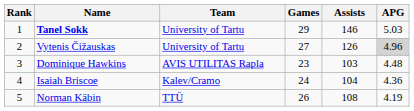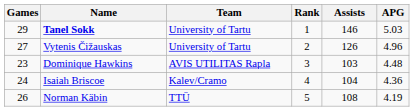columns swapped: Rank <-> Games
Vytenis Čižauskas | APG: lightgrey background -> no background
